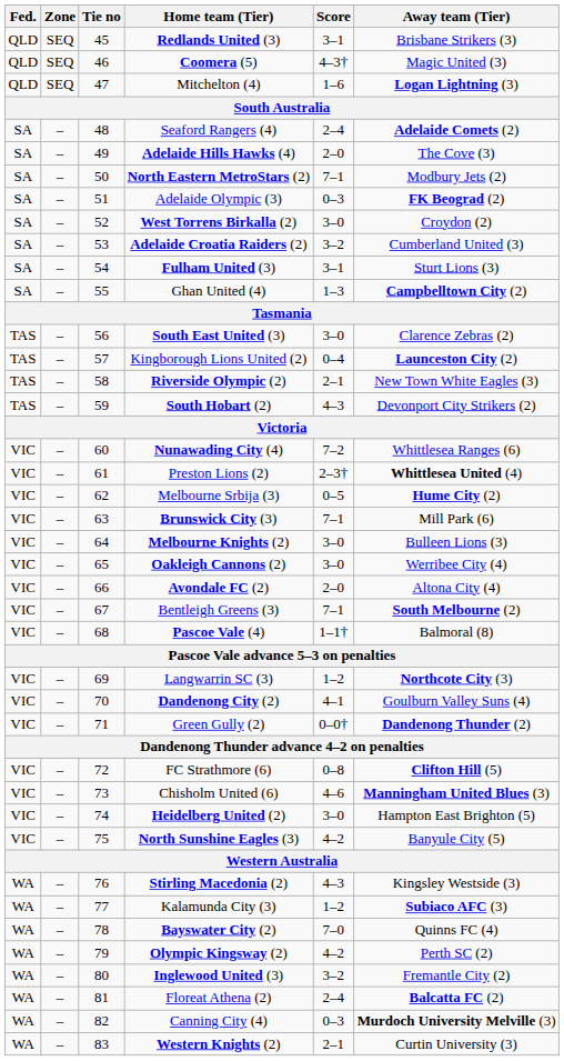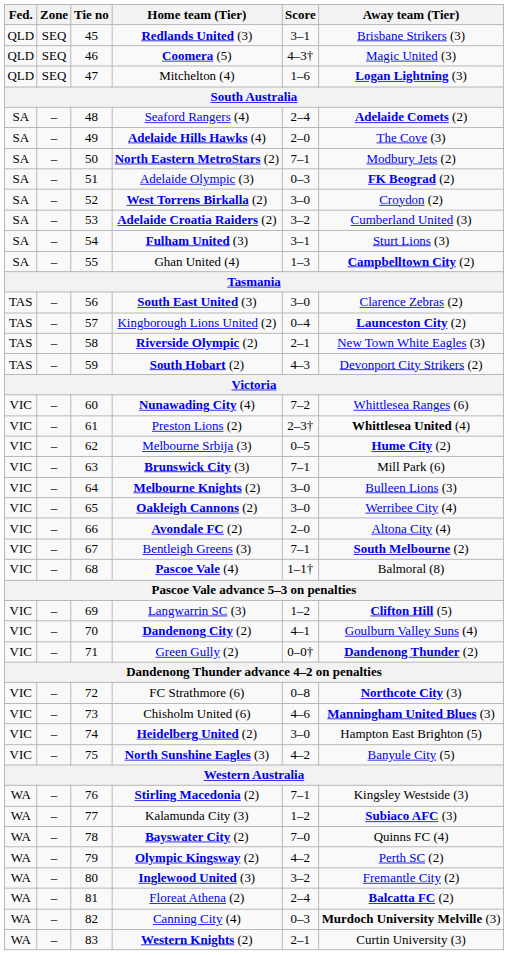Langwarrin SC (3) | Away team (Tier): Northcote City (3) -> Clifton Hill (5)
FC Strathmore (6) | Away team (Tier): Clifton Hill (5) -> Northcote City (3)
Stirling Macedonia (2) | Score: 4–3 -> 7–1
